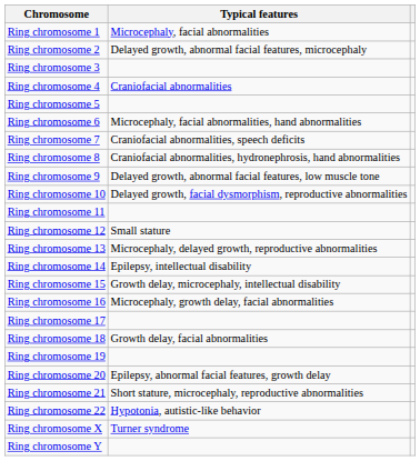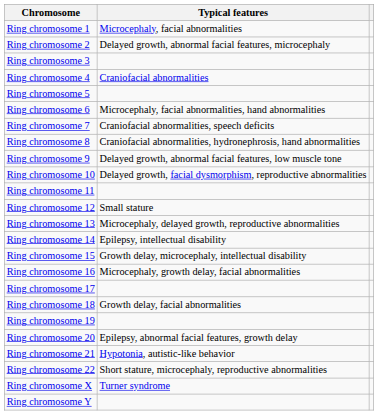Ring chromosome 21 | Typical features: Short stature, microcephaly, reproductive abnormalities -> Hypotonia, autistic-like behavior
Ring chromosome 22 | Typical features: Hypotonia, autistic-like behavior -> Short stature, microcephaly, reproductive abnormalities
